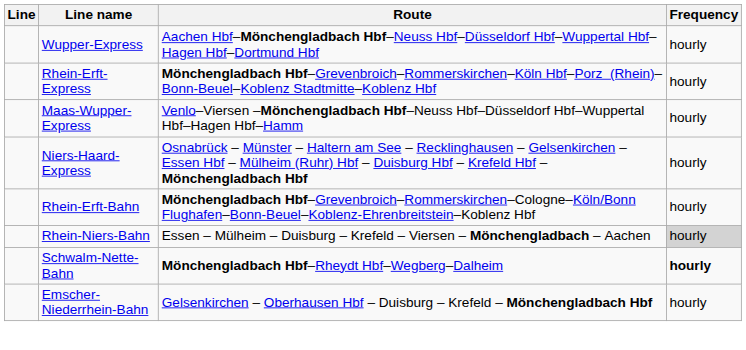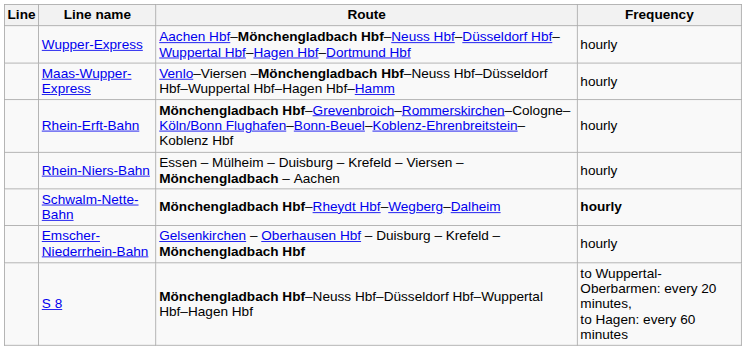- row: Rhein-Erft-Express | Mönchengladbach Hbf–Grevenbroich–Rommerskirchen–Köln Hbf–Porz (Rhein)–Bonn-Beuel–Koblenz Stadtmitte–Koblenz Hbf | hourly
- row: Niers-Haard-Express | Osnabrück – Münster – Haltern am See – Recklinghausen – Gelsenkirchen – Essen Hbf – Mülheim (Ruhr) Hbf – Duisburg Hbf – Krefeld Hbf – Mönchengladbach Hbf | hourly
Rhein-Niers-Bahn | Frequency: lightgrey background -> no background
+ row: S 8 | Mönchengladbach Hbf–Neuss Hbf–Düsseldorf Hbf–Wuppertal Hbf–Hagen Hbf | to Wuppertal-Oberbarmen: every 20 minutes, to Hagen: every 60 minutes
